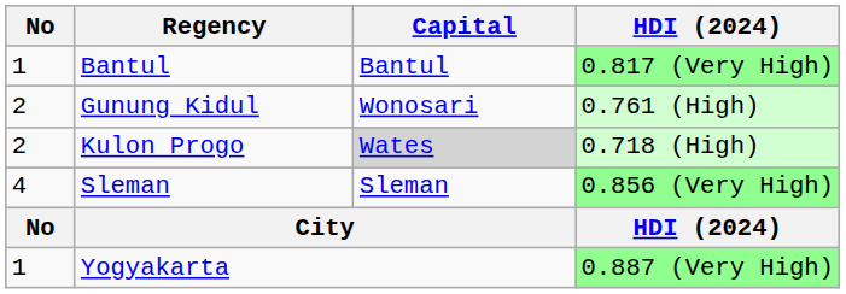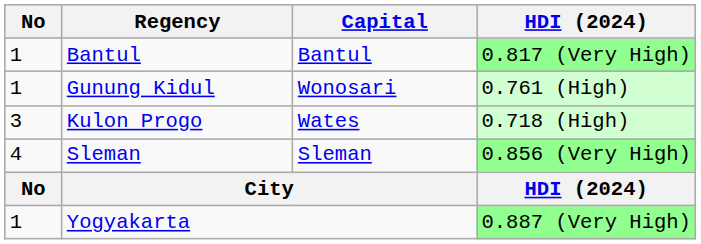Gunung Kidul | No: 2 -> 1
Kulon Progo | No: 2 -> 3
Kulon Progo | Capital: lightgrey background -> no background
